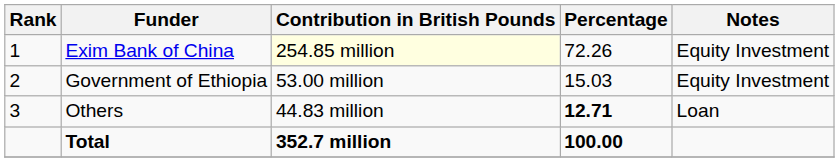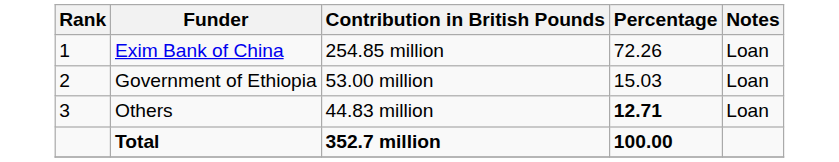Exim Bank of China | Contribution in British Pounds: lightyellow background -> no background
Exim Bank of China | Notes: Equity Investment -> Loan
Government of Ethiopia | Notes: Equity Investment -> Loan
